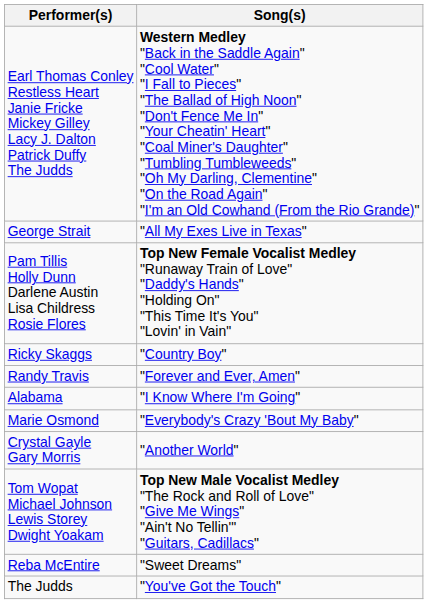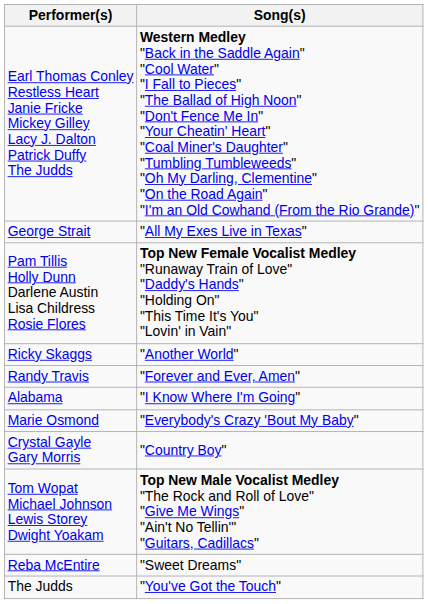Ricky Skaggs | Song(s): "Country Boy" -> "Another World"
Crystal Gayle Gary Morris | Song(s): "Another World" -> "Country Boy"
